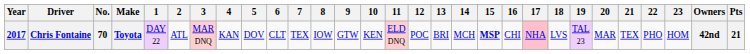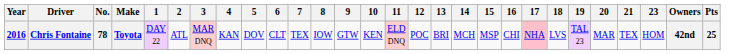- column: 22 | PHO
Chris Fontaine | Year: 2017 -> 2016
Chris Fontaine | No.: 70 -> 78
Chris Fontaine | 15: bold -> normal
Chris Fontaine | Pts: 21 -> 25
